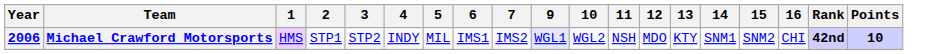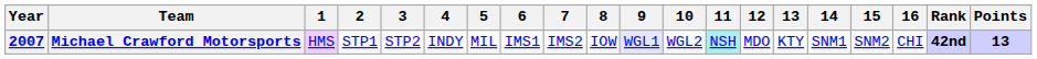+ column: 8 | IOW
Michael Crawford Motorsports | Year: 2006 -> 2007
Michael Crawford Motorsports | 11: no background -> paleturquoise background
Michael Crawford Motorsports | Points: 10 -> 13
